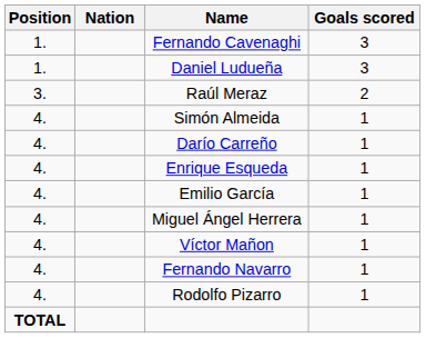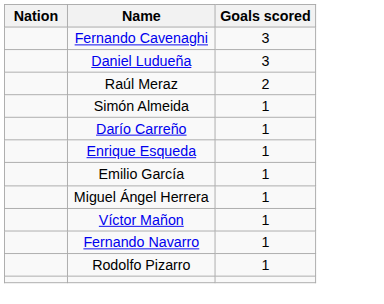- column: Position | 1. | 1. | 3. | 4. | 4. | 4. | 4. | 4. | 4. | 4. | 4. | TOTAL
